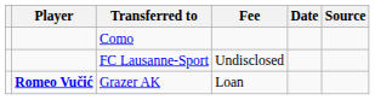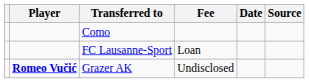FC Lausanne-Sport | Fee: Undisclosed -> Loan
Grazer AK | Fee: Loan -> Undisclosed
